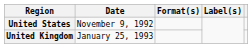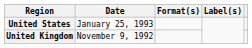United States | Date: November 9, 1992 -> January 25, 1993
United Kingdom | Date: January 25, 1993 -> November 9, 1992
